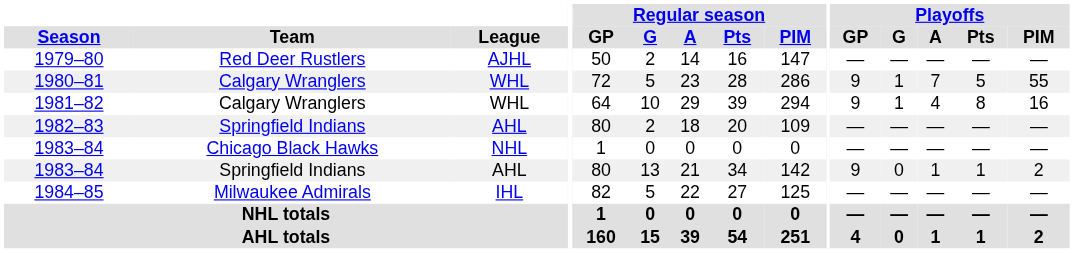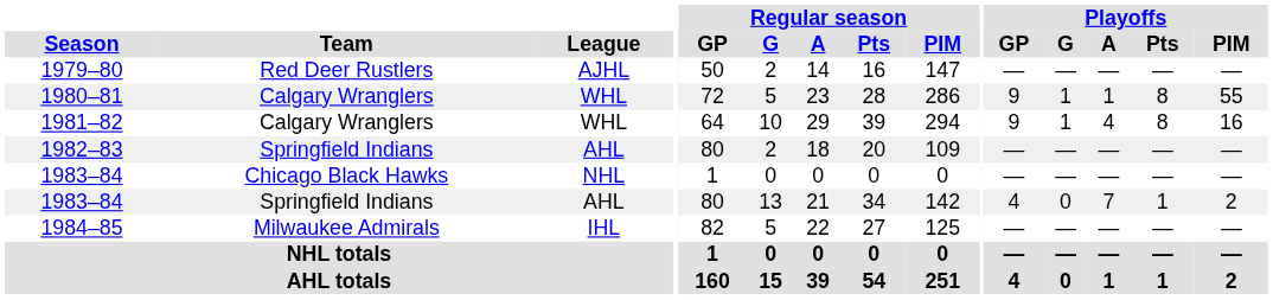1980–81 | Playoffs / A: 7 -> 1
1980–81 | Playoffs / Pts: 5 -> 8
1983–84 / Springfield Indians | Playoffs / GP: 9 -> 4
1983–84 / Springfield Indians | Playoffs / A: 1 -> 7
